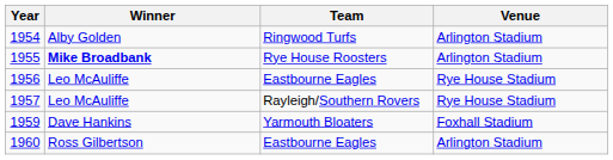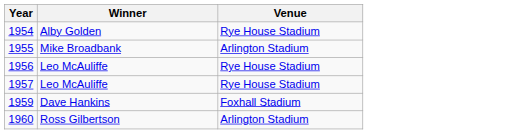- column: Team | Ringwood Turfs | Rye House Roosters | Eastbourne Eagles | Rayleigh/Southern Rovers | Yarmouth Bloaters | Eastbourne Eagles
1954 | Venue: Arlington Stadium -> Rye House Stadium
1955 | Winner: bold -> normal
